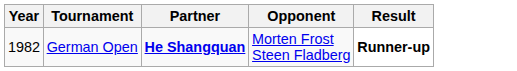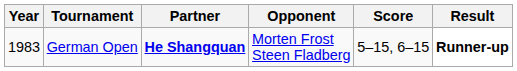+ column: Score | 5–15, 6–15
German Open | Year: 1982 -> 1983
